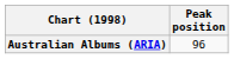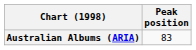Australian Albums (ARIA) | Peak position: 96 -> 83
